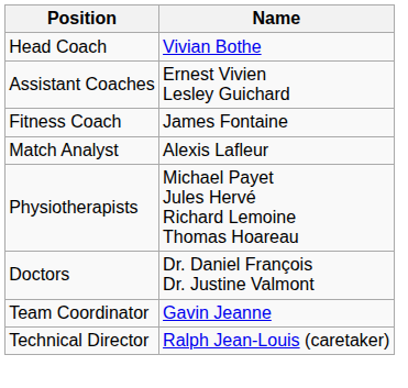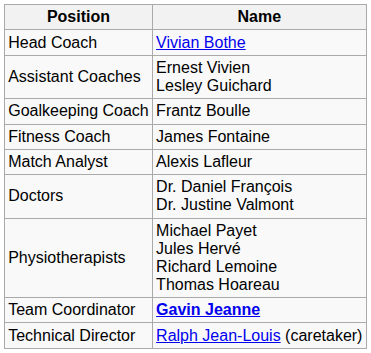+ row: Goalkeeping Coach | Frantz Boulle
rows swapped: Doctors <-> Physiotherapists
Team Coordinator | Name: normal -> bold
